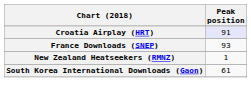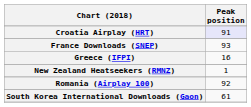+ row: Greece (IFPI) | 16
+ row: Romania (Airplay 100) | 92
